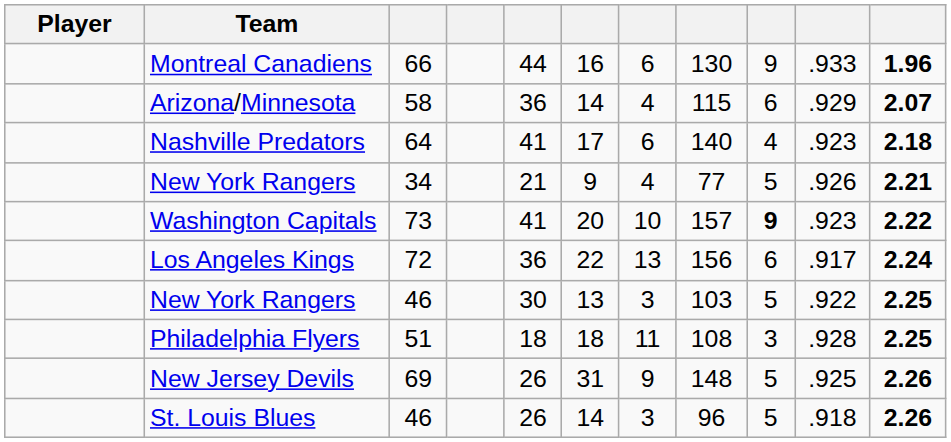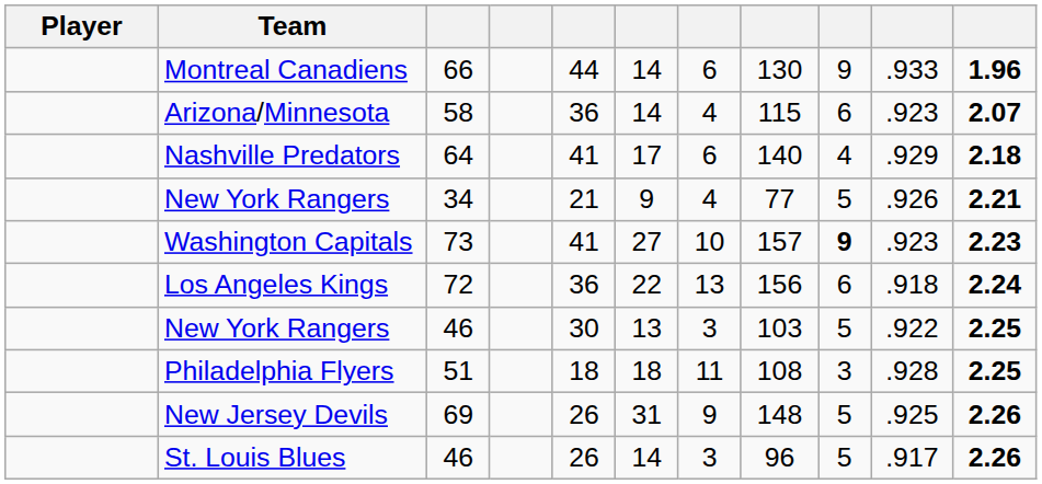Montreal Canadiens | column 6: 16 -> 14
Arizona/Minnesota | column 10: .929 -> .923
Nashville Predators | column 10: .923 -> .929
Washington Capitals | column 6: 20 -> 27
Washington Capitals | column 11: 2.22 -> 2.23
Los Angeles Kings | column 10: .917 -> .918
St. Louis Blues | column 10: .918 -> .917
